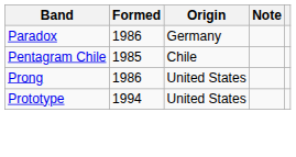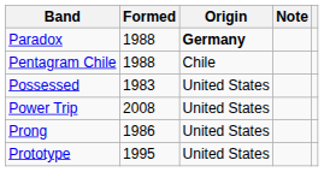Paradox | Formed: 1986 -> 1988
Paradox | Origin: normal -> bold
Pentagram Chile | Formed: 1985 -> 1988
+ row: Possessed | 1983 | United States
+ row: Power Trip | 2008 | United States
Prototype | Formed: 1994 -> 1995
